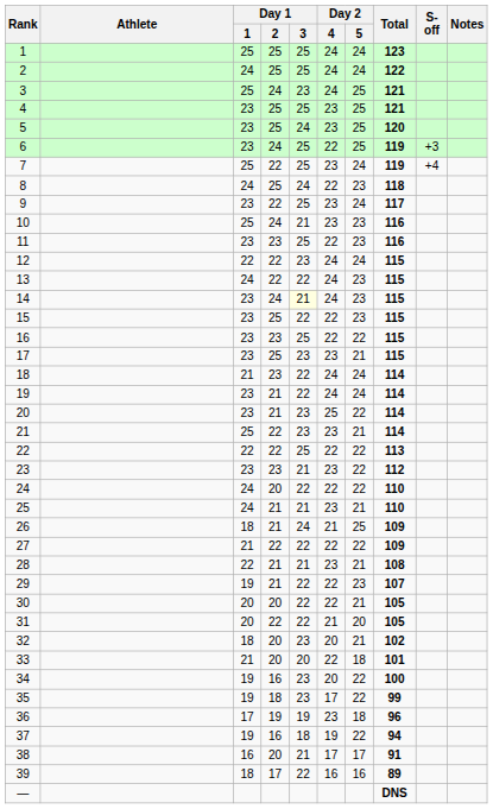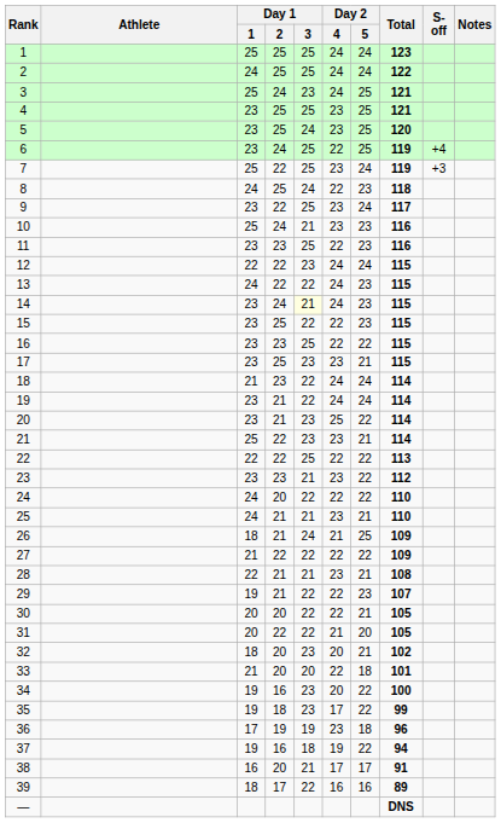6 | S-off: +3 -> +4
7 | S-off: +4 -> +3
